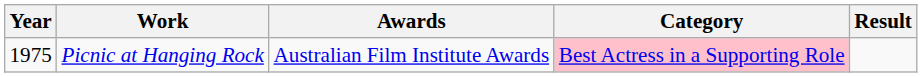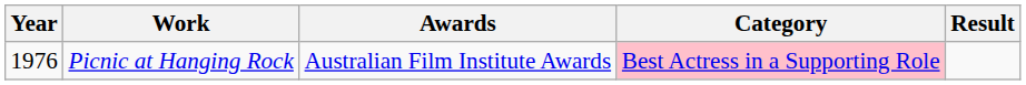Picnic at Hanging Rock | Year: 1975 -> 1976
